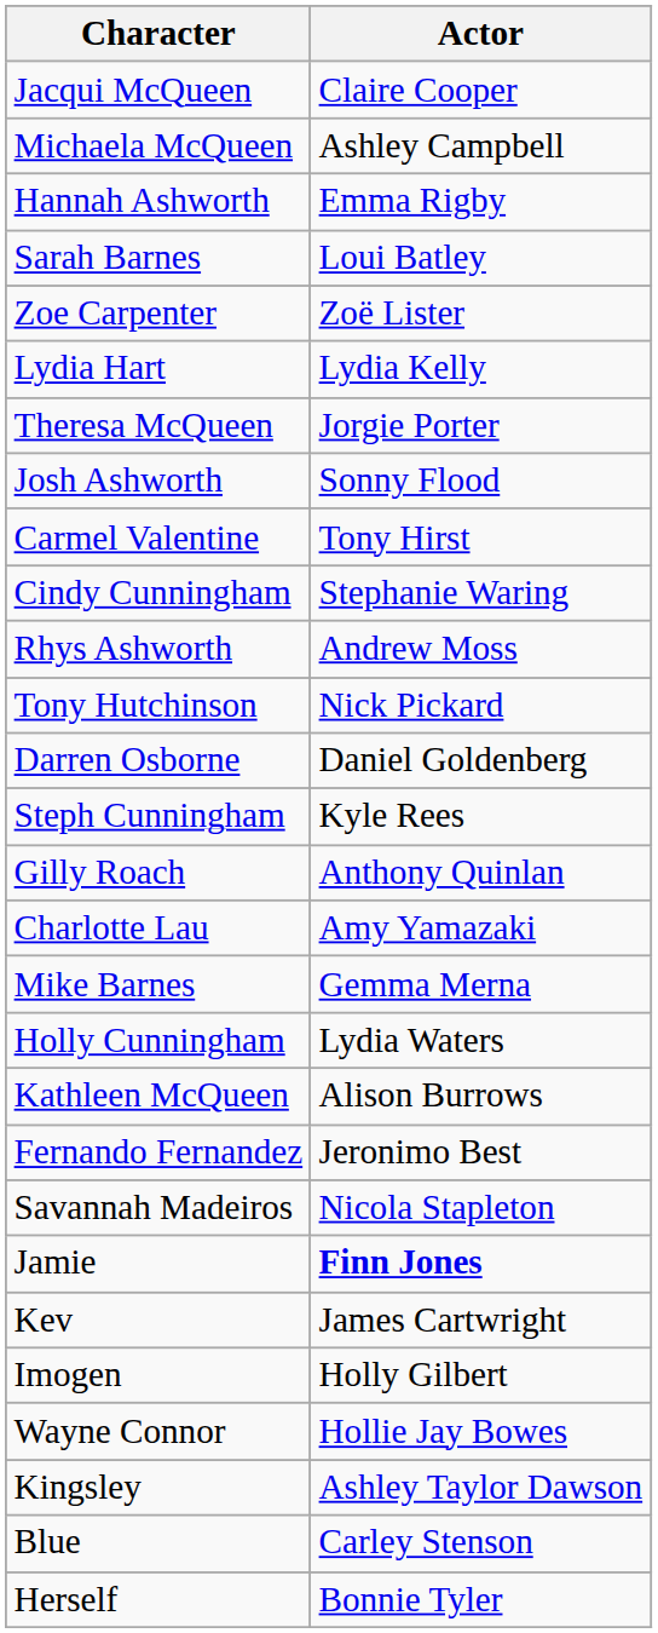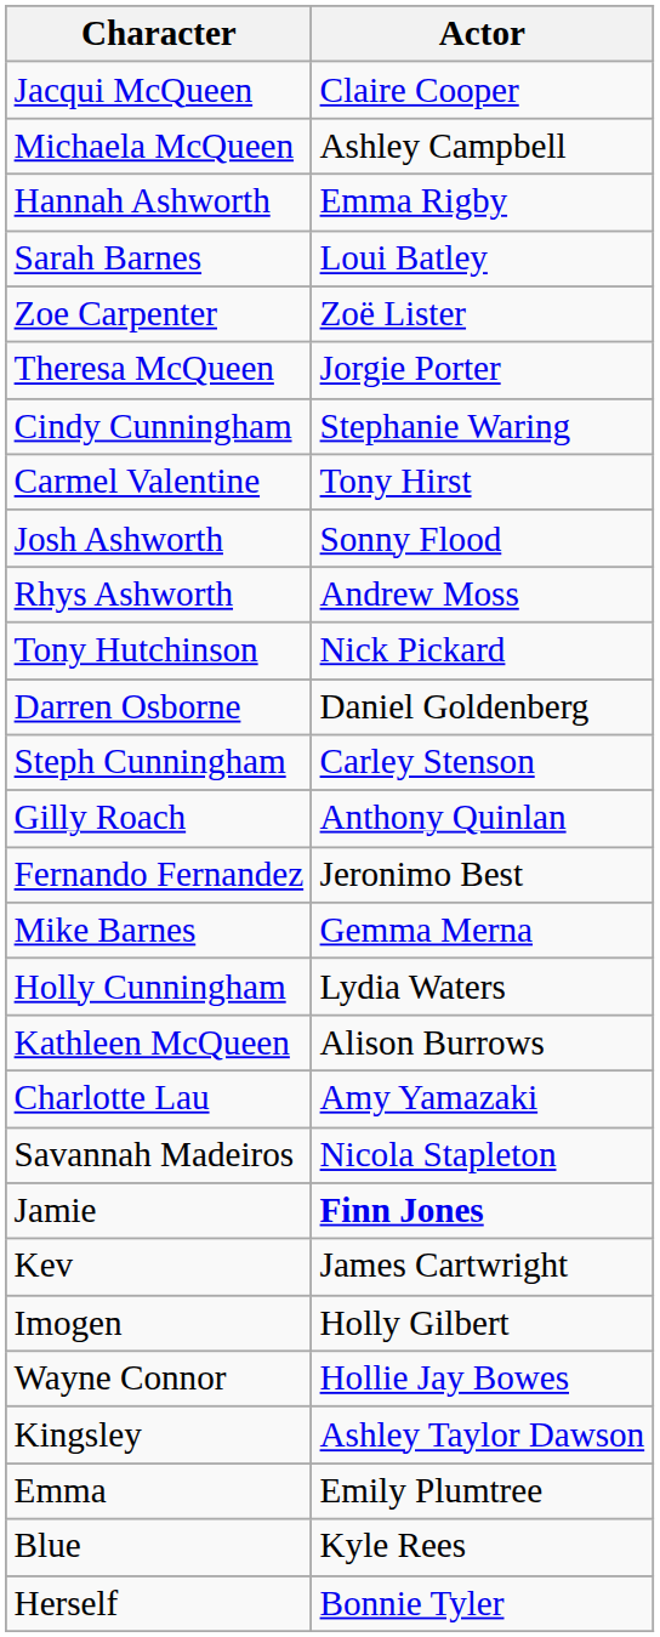- row: Lydia Hart | Lydia Kelly
rows swapped: Cindy Cunningham <-> Josh Ashworth
Steph Cunningham | Actor: Kyle Rees -> Carley Stenson
rows swapped: Fernando Fernandez <-> Charlotte Lau
+ row: Emma | Emily Plumtree
Blue | Actor: Carley Stenson -> Kyle Rees
